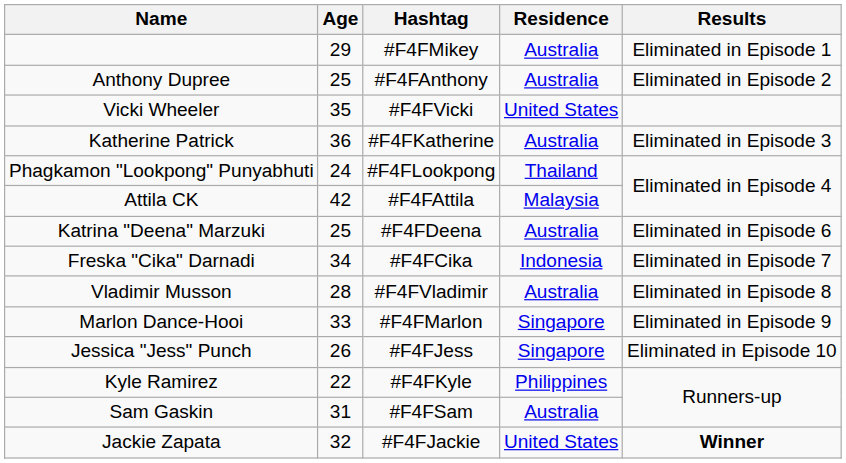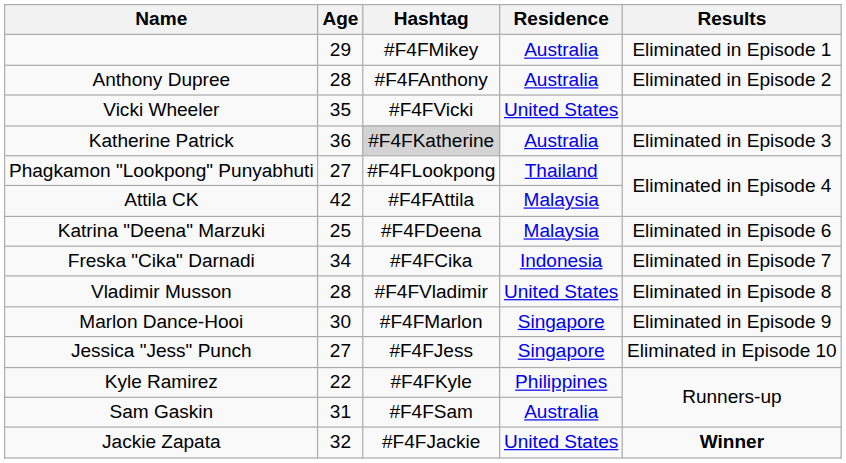Anthony Dupree | Age: 25 -> 28
Katherine Patrick | Hashtag: no background -> lightgrey background
Phagkamon "Lookpong" Punyabhuti | Age: 24 -> 27
Katrina "Deena" Marzuki | Residence: Australia -> Malaysia
Vladimir Musson | Residence: Australia -> United States
Marlon Dance-Hooi | Age: 33 -> 30
Jessica "Jess" Punch | Age: 26 -> 27
